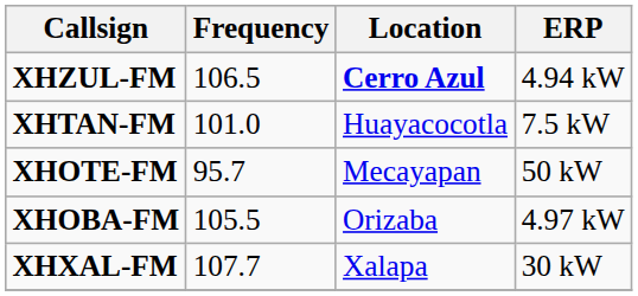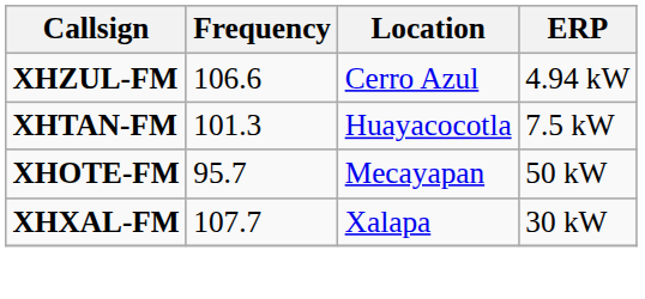XHZUL-FM | Frequency: 106.5 -> 106.6
XHZUL-FM | Location: bold -> normal
XHTAN-FM | Frequency: 101.0 -> 101.3
- row: XHOBA-FM | 105.5 | Orizaba | 4.97 kW
